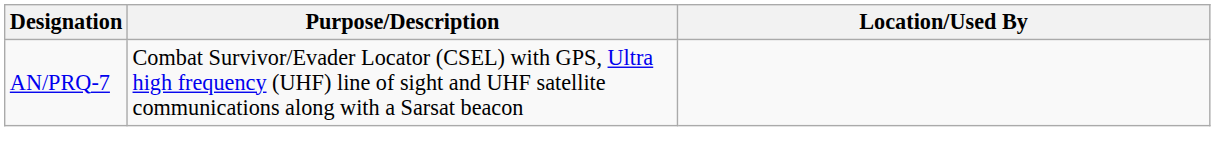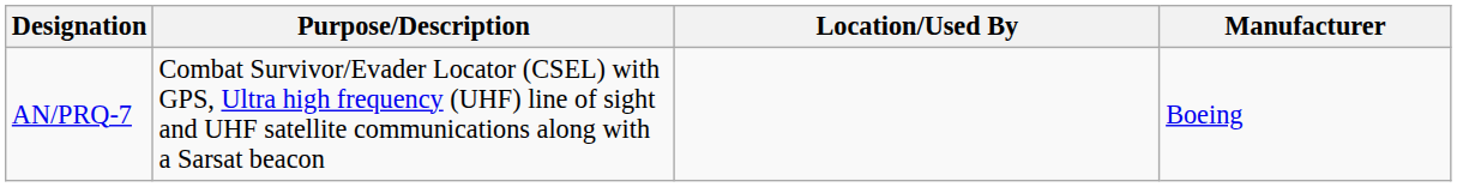+ column: Manufacturer | Boeing
